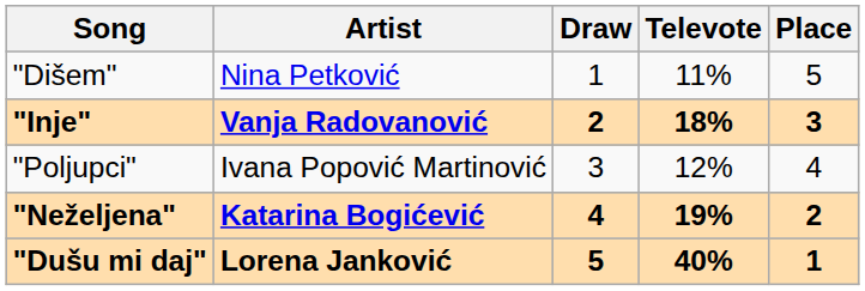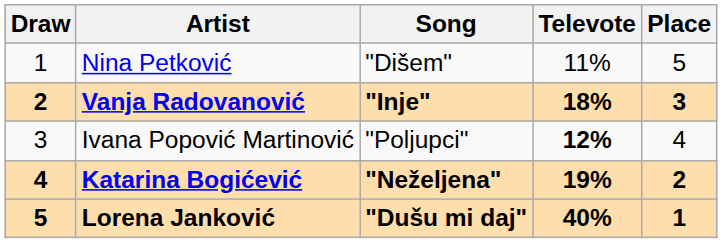columns swapped: Draw <-> Song
Ivana Popović Martinović | Televote: normal -> bold
